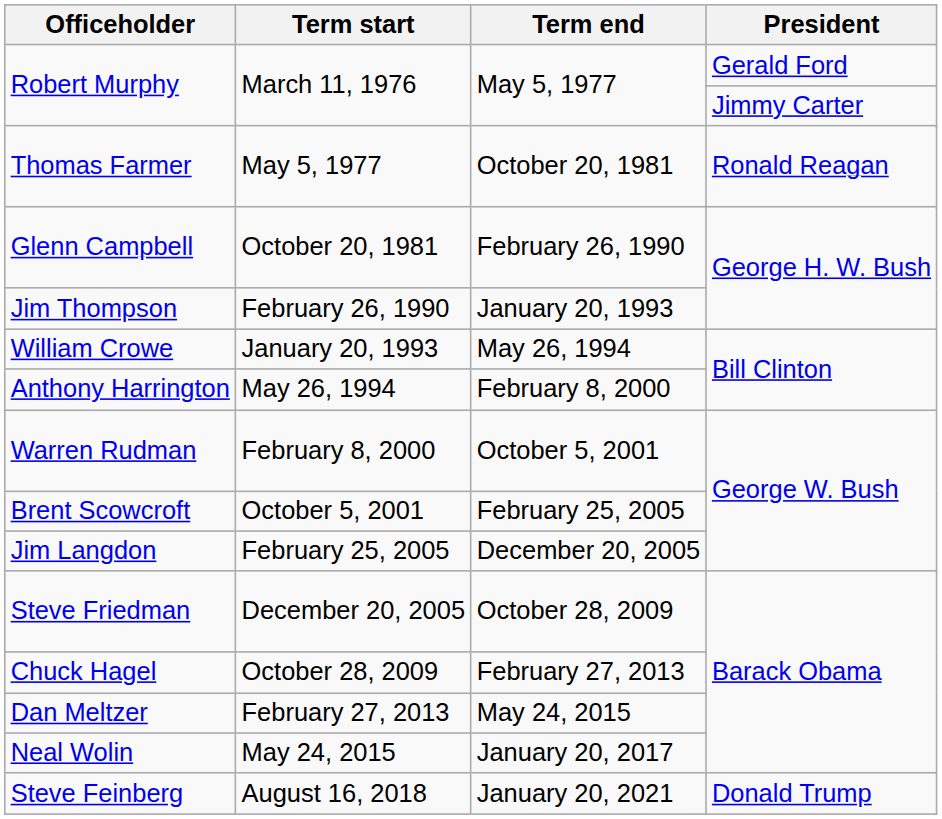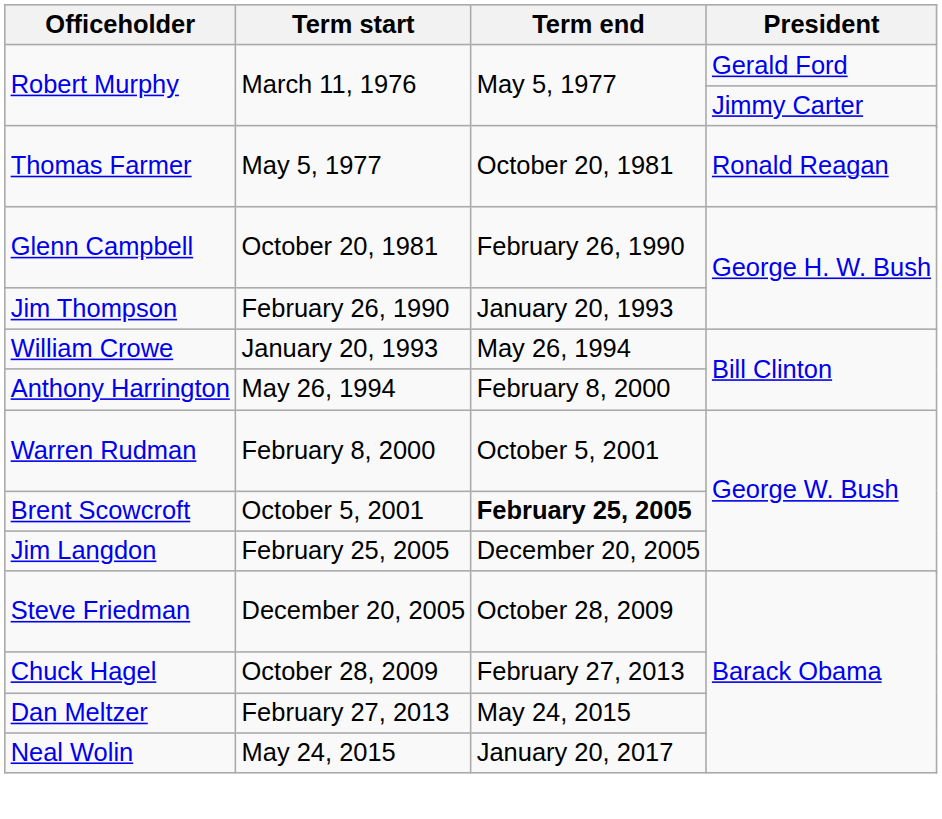Brent Scowcroft | Term end: normal -> bold
- row: Steve Feinberg | August 16, 2018 | January 20, 2021 | Donald Trump
